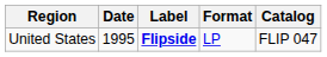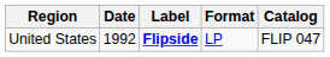United States | Date: 1995 -> 1992
